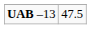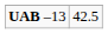UAB –13 | column 2: 47.5 -> 42.5
